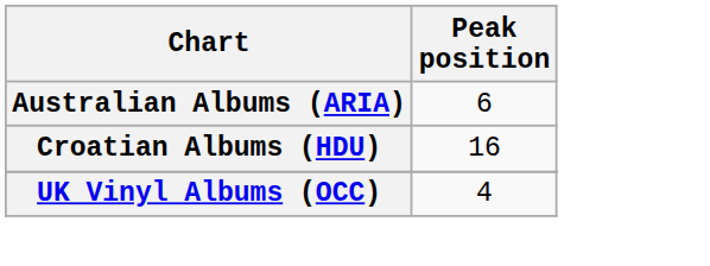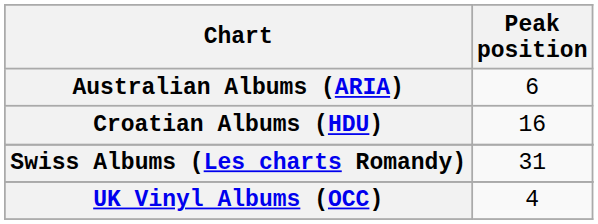+ row: Swiss Albums (Les charts Romandy) | 31
